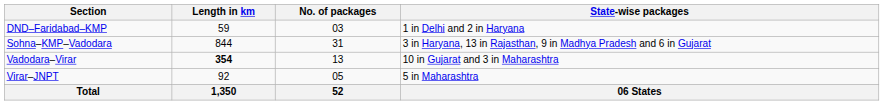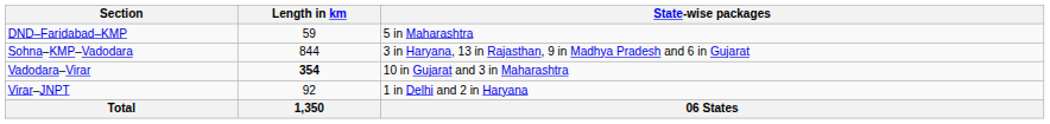- column: No. of packages | 03 | 31 | 13 | 05 | 52
DND–Faridabad–KMP | State-wise packages: 1 in Delhi and 2 in Haryana -> 5 in Maharashtra
Virar–JNPT | State-wise packages: 5 in Maharashtra -> 1 in Delhi and 2 in Haryana
